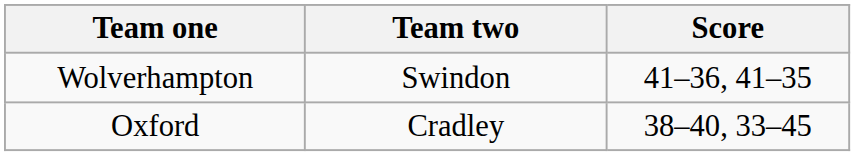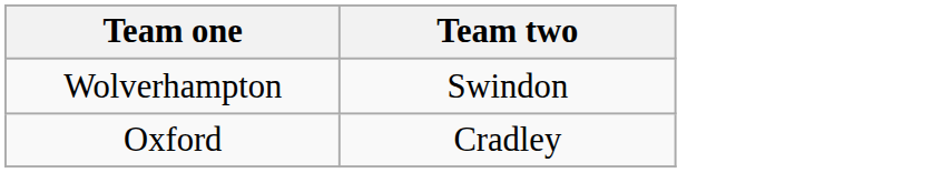- column: Score | 41–36, 41–35 | 38–40, 33–45
